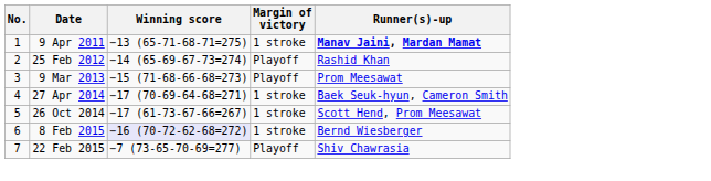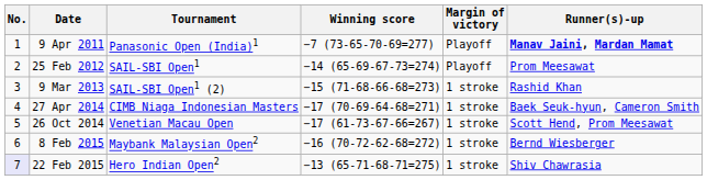+ column: Tournament | Panasonic Open (India)1 | SAIL-SBI Open1 | SAIL-SBI Open1 (2) | CIMB Niaga Indonesian Masters | Venetian Macau Open | Maybank Malaysian Open2 | Hero Indian Open2
9 Apr 2011 | Winning score: −13 (65-71-68-71=275) -> −7 (73-65-70-69=277)
9 Apr 2011 | Margin of victory: 1 stroke -> Playoff
25 Feb 2012 | Runner(s)-up: Rashid Khan -> Prom Meesawat
9 Mar 2013 | Margin of victory: Playoff -> 1 stroke
9 Mar 2013 | Runner(s)-up: Prom Meesawat -> Rashid Khan
8 Feb 2015 | Winning score: lavender background -> no background
22 Feb 2015 | No.: no background -> lavender background
22 Feb 2015 | Winning score: −7 (73-65-70-69=277) -> −13 (65-71-68-71=275)
22 Feb 2015 | Margin of victory: Playoff -> 1 stroke
